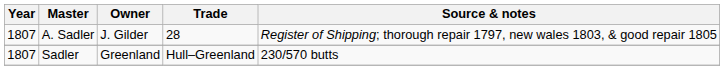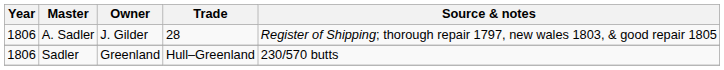A. Sadler | Year: 1807 -> 1806
Sadler | Year: 1807 -> 1806
